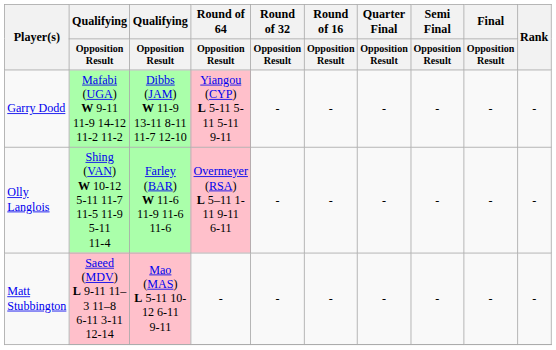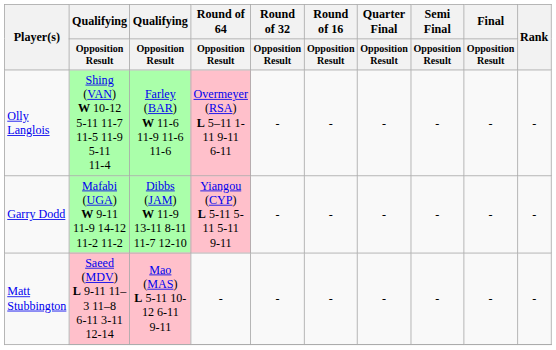rows swapped: Garry Dodd <-> Olly Langlois
